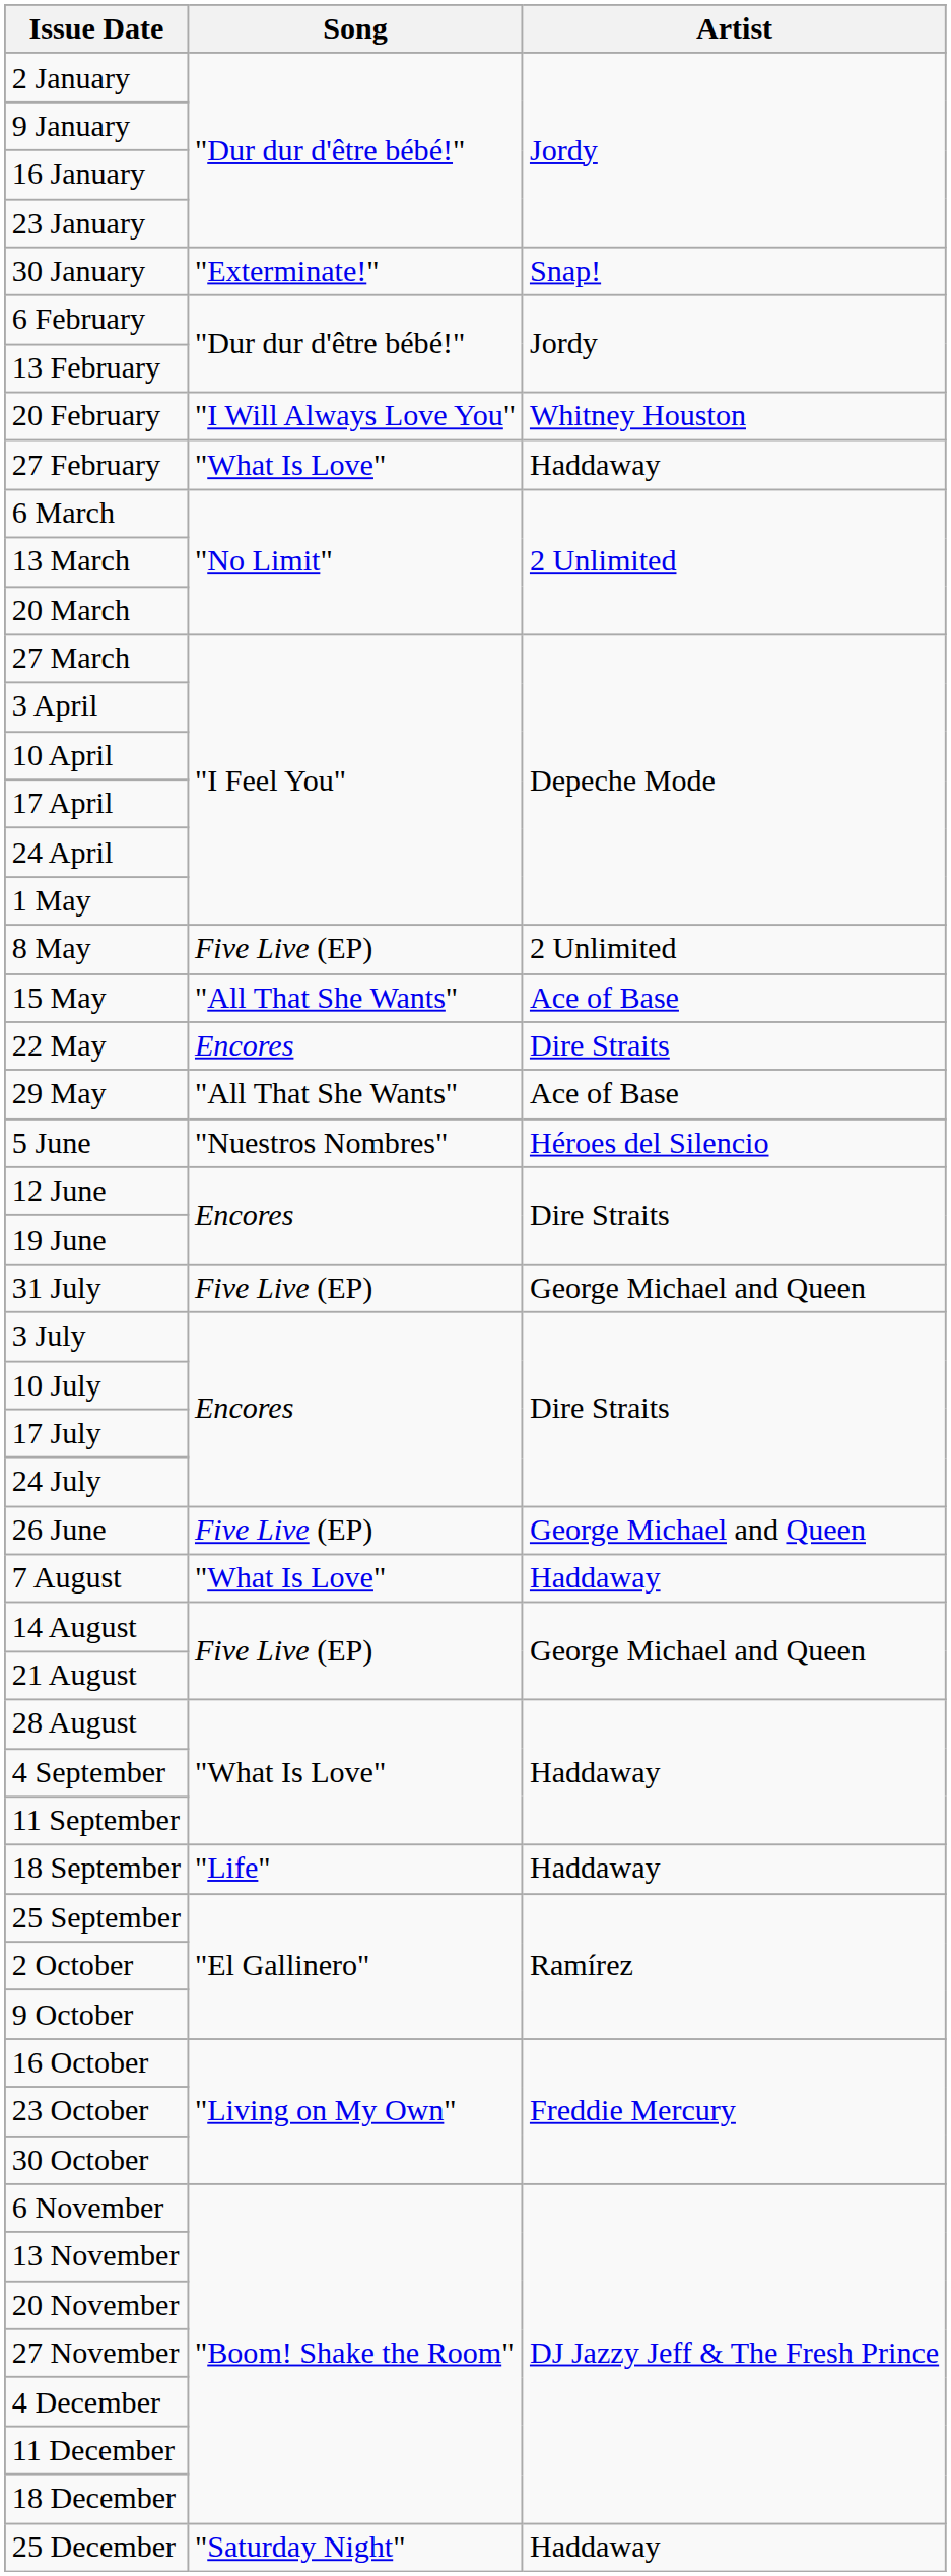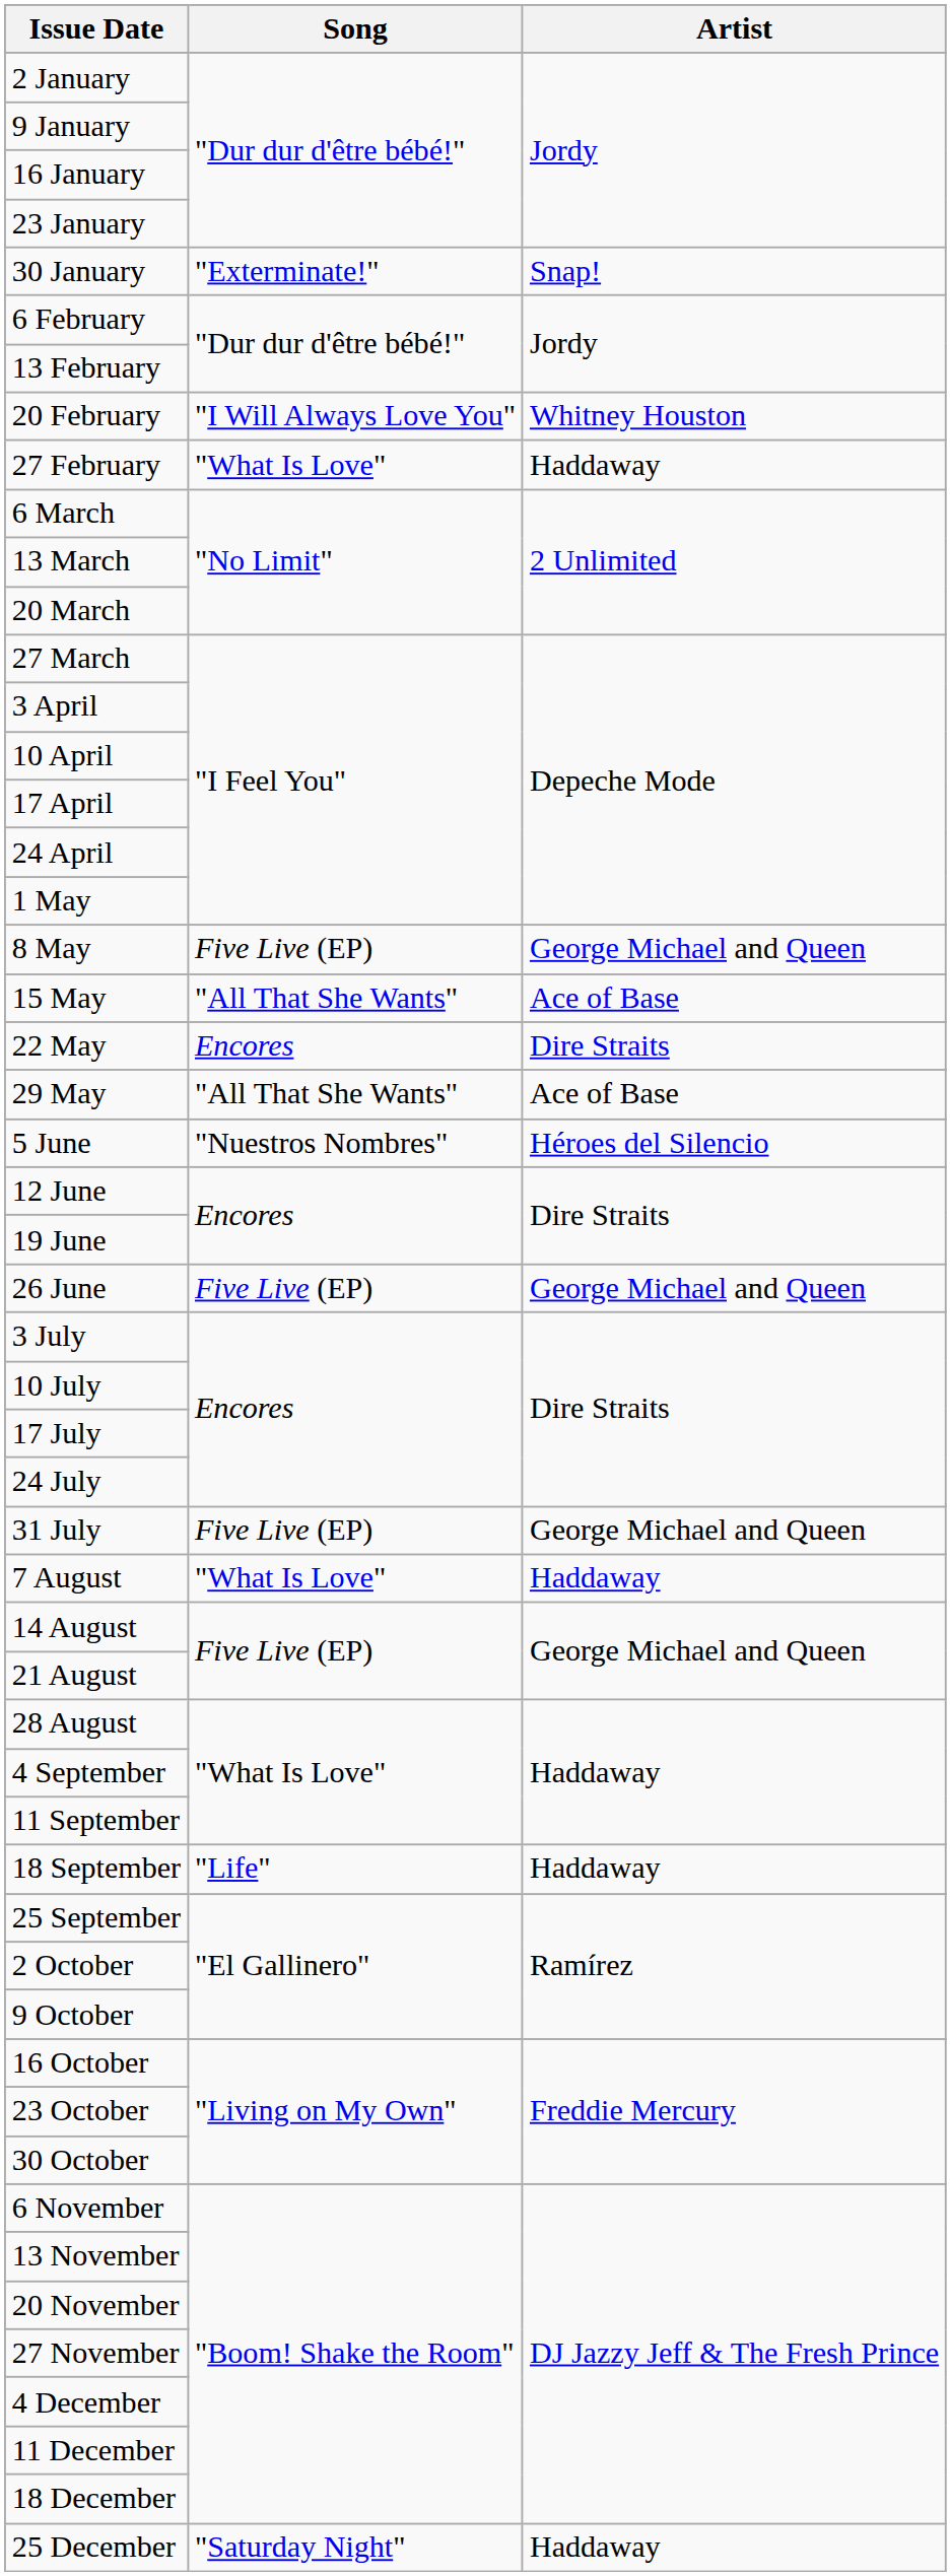8 May | Artist: 2 Unlimited -> George Michael and Queen
rows swapped: 26 June <-> 31 July
